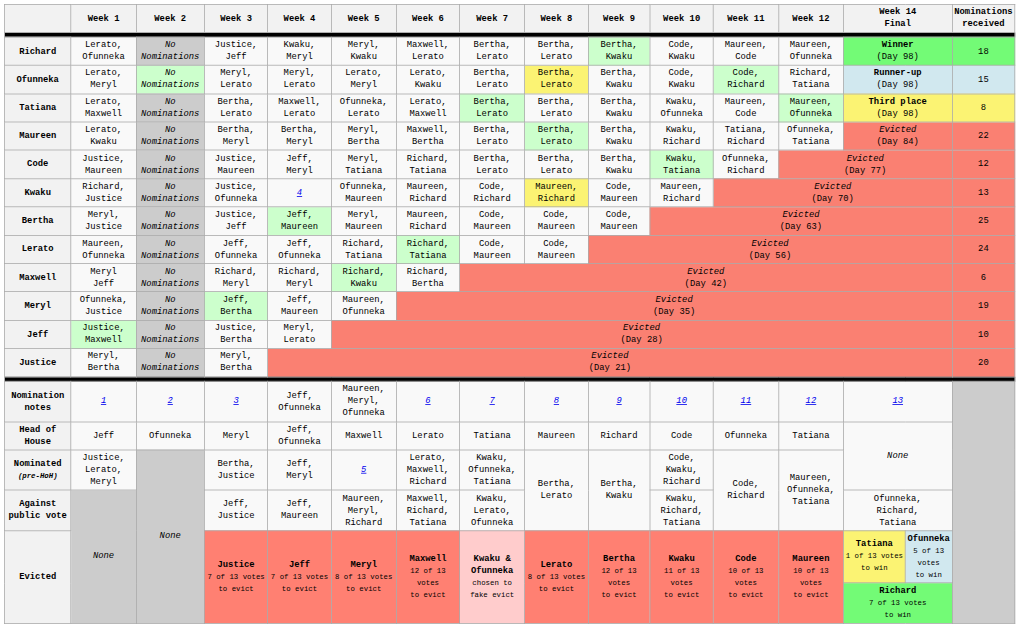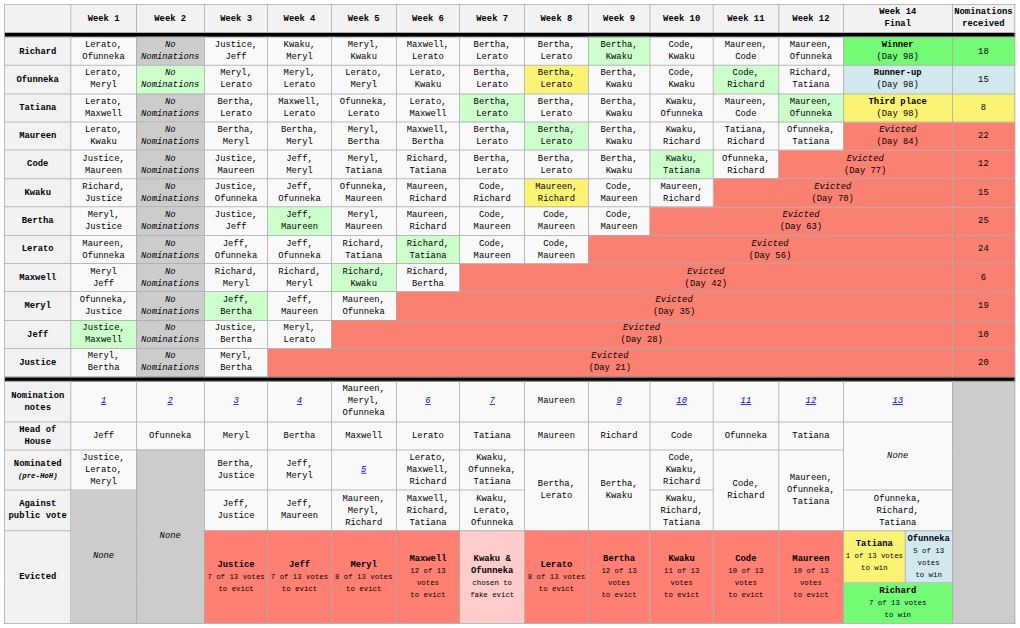Kwaku | Week 4: 4 -> Jeff, Ofunneka
Kwaku | Nominations received: 13 -> 15
Nomination notes | Week 4: Jeff, Ofunneka -> 4
Nomination notes | Week 8: 8 -> Maureen
Head of House | Week 4: Jeff, Ofunneka -> Bertha
